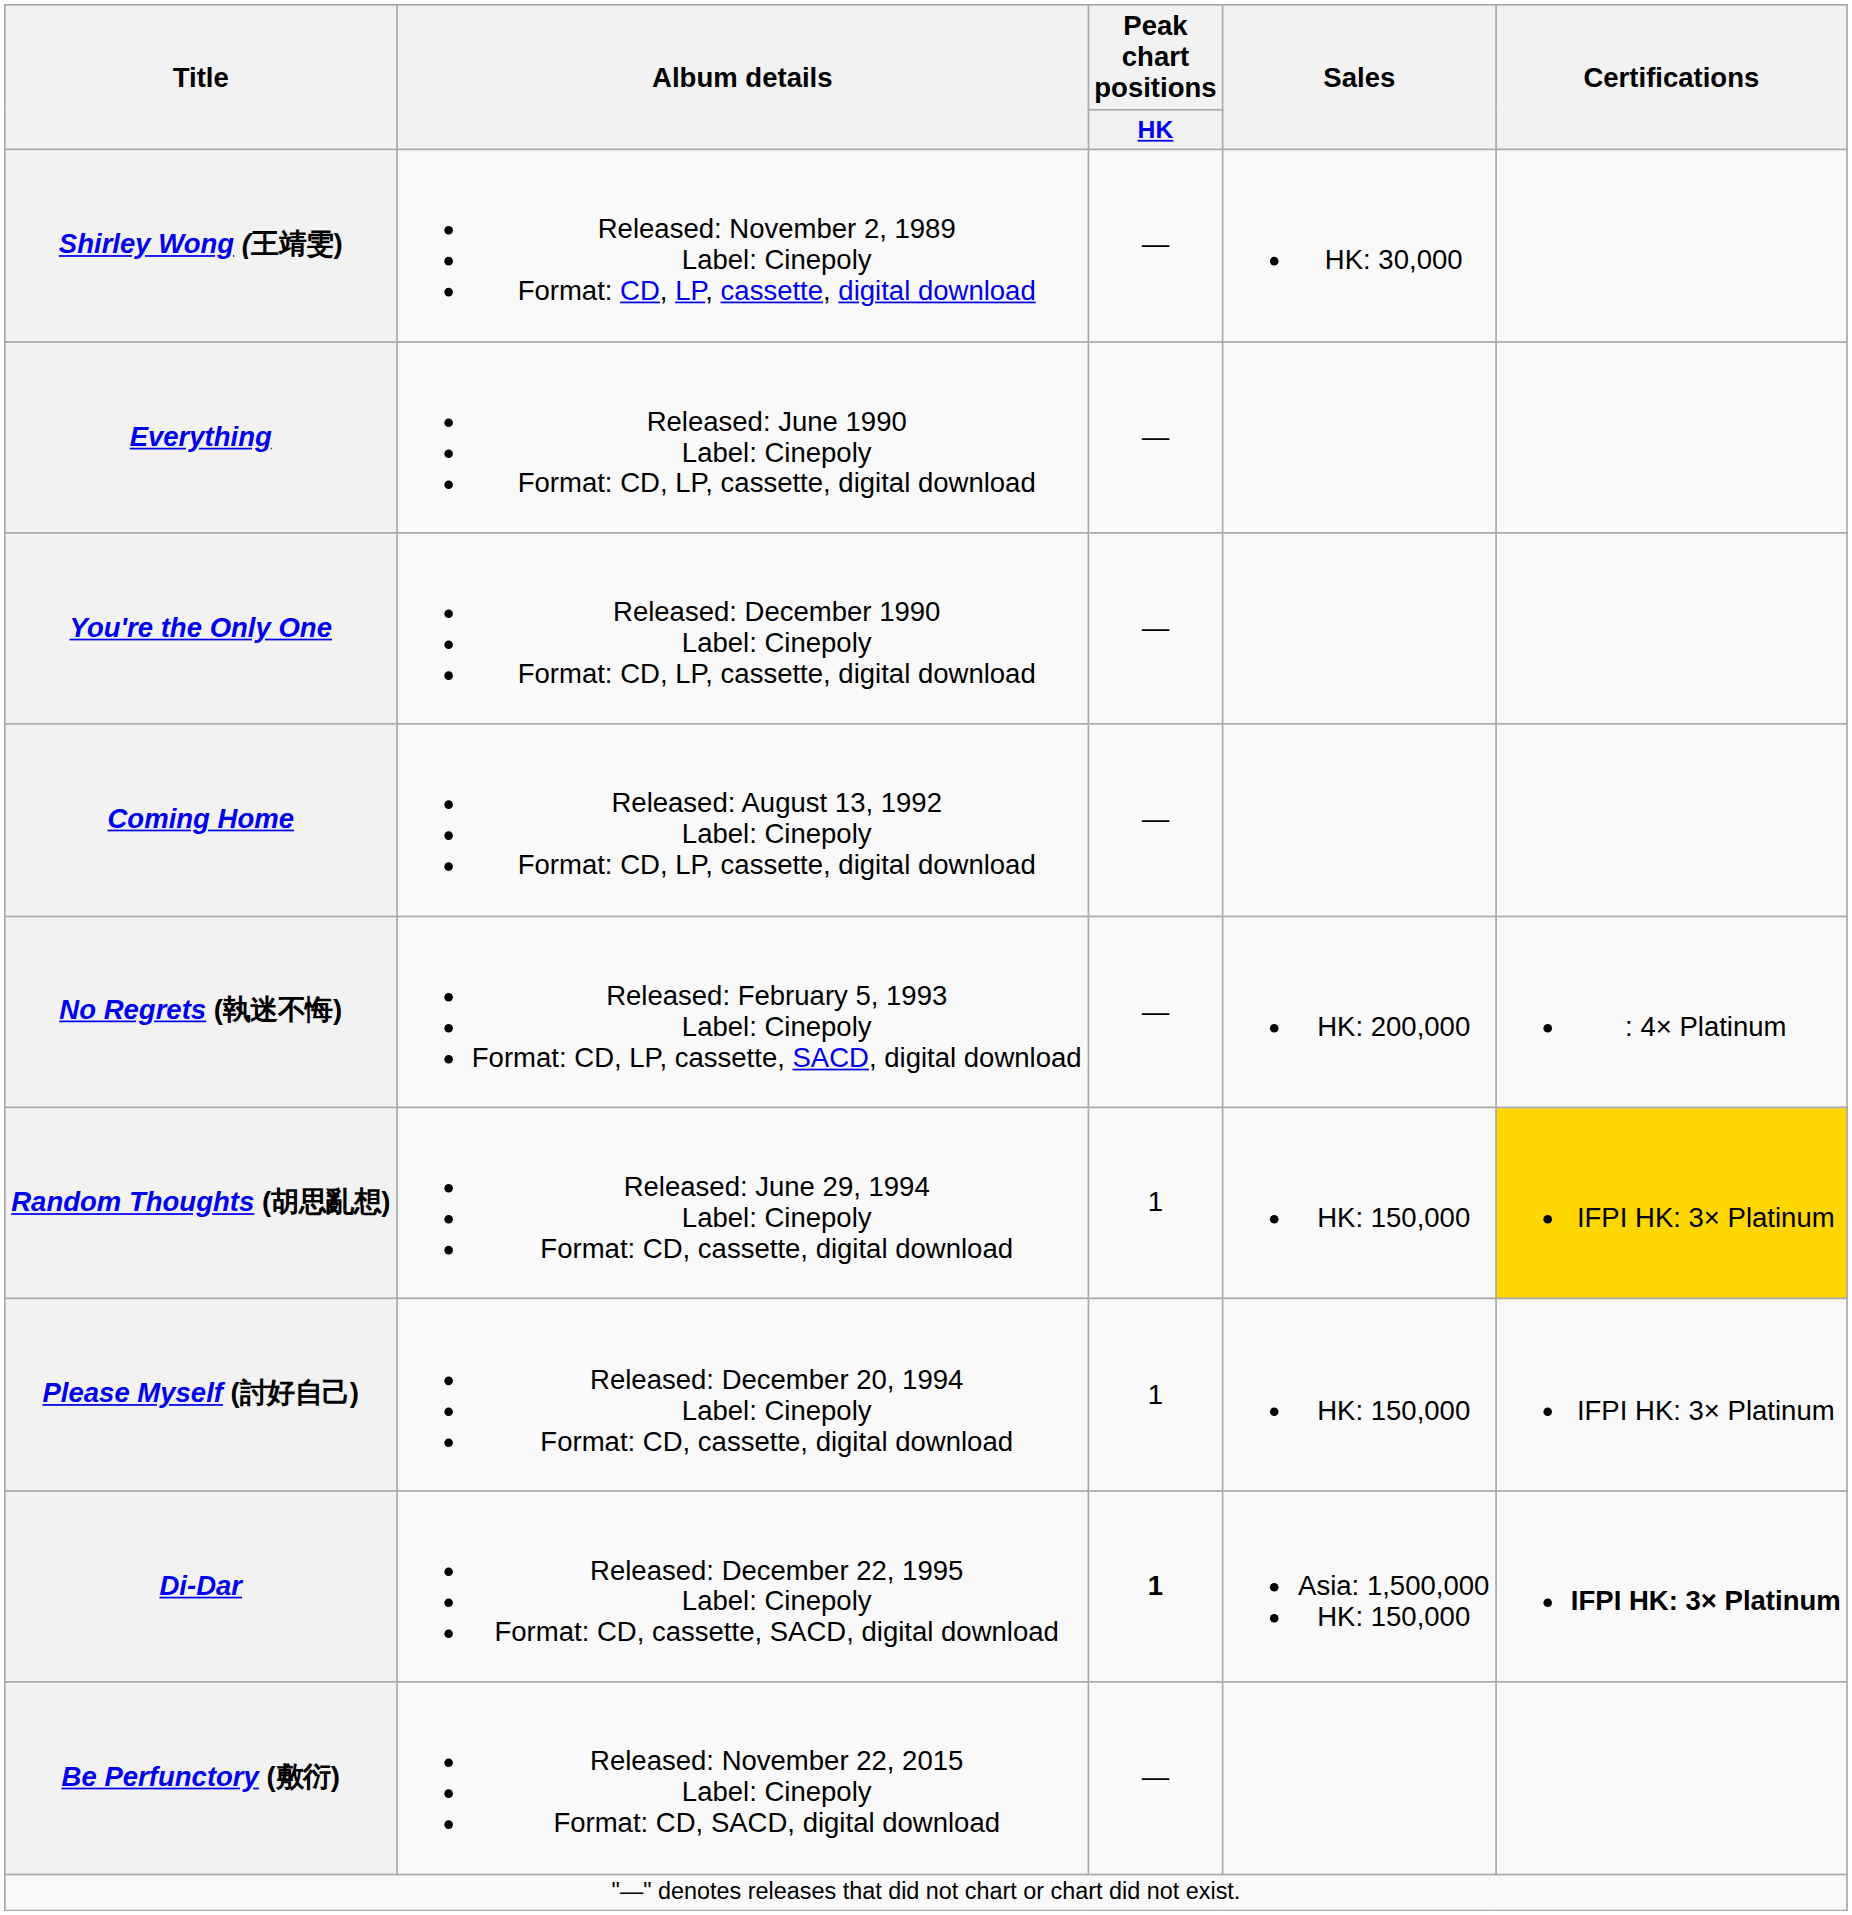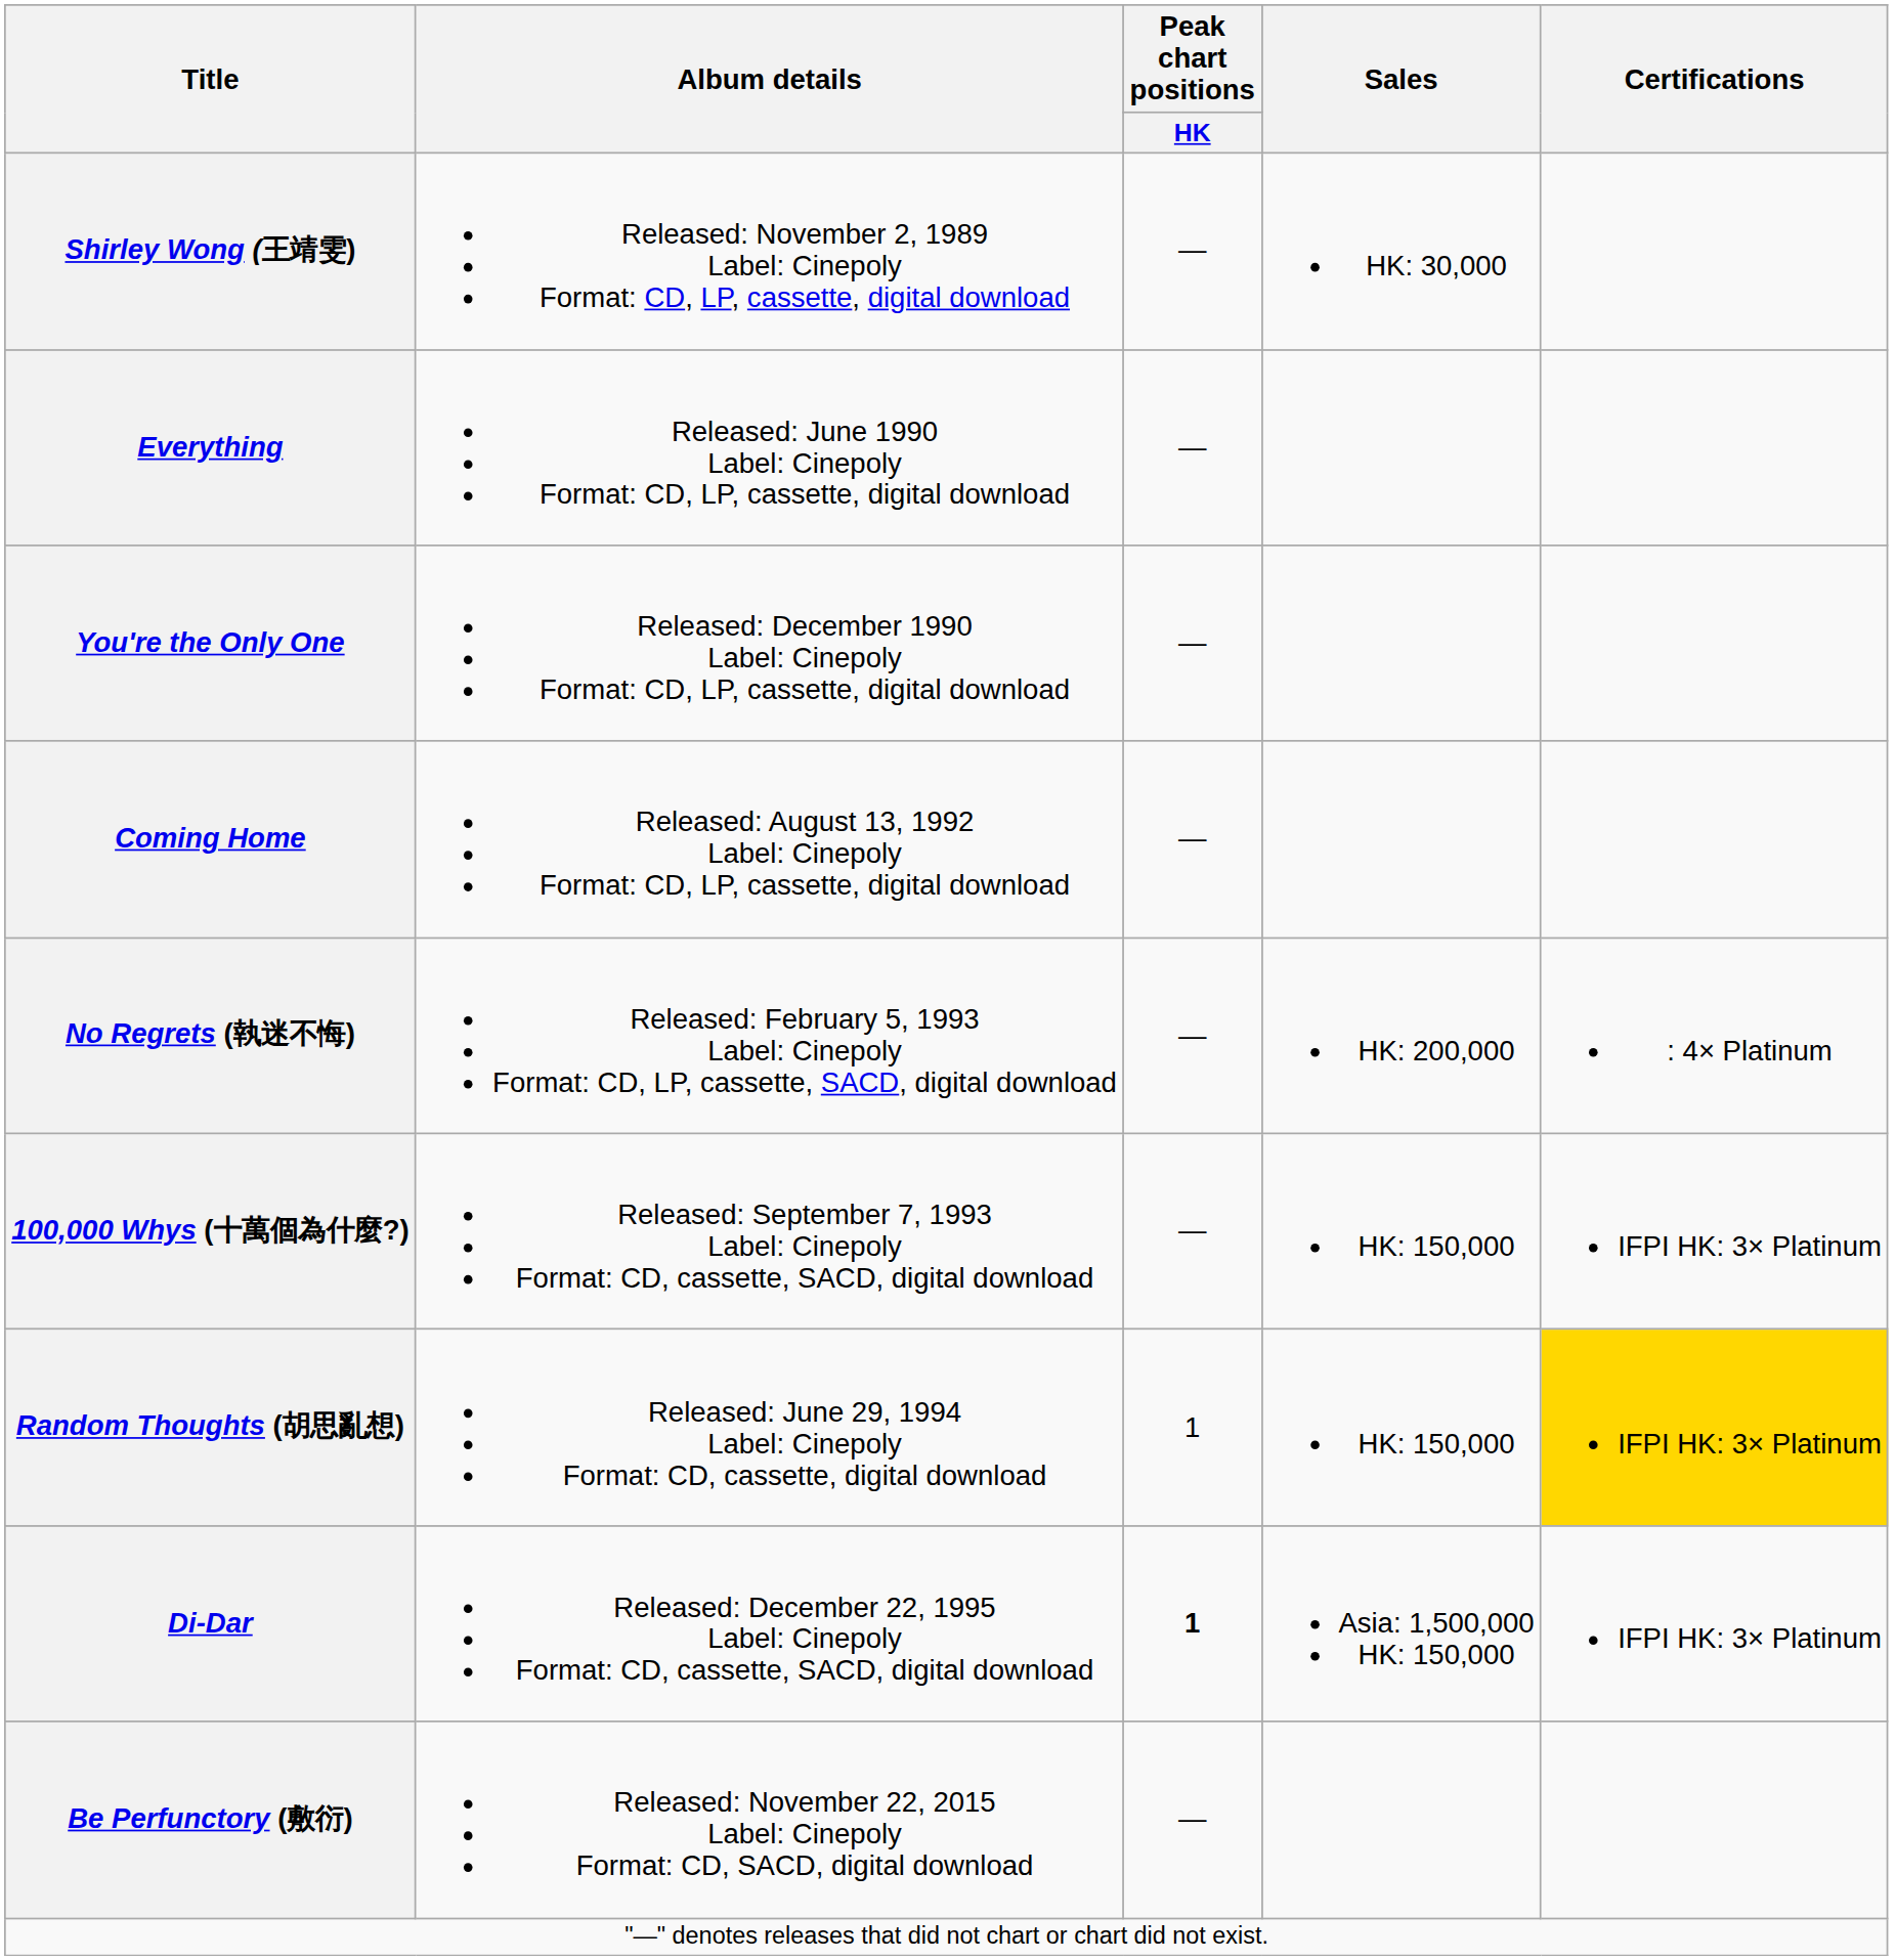+ row: 100,000 Whys (十萬個為什麼?) | Released: September 7, 1993 Label: Cinepoly Format: CD, cassette, SACD, digital download | — | HK: 150,000 | IFPI HK: 3× Platinum
- row: Please Myself (討好自己) | Released: December 20, 1994 Label: Cinepoly Format: CD, cassette, digital download | 1 | HK: 150,000 | IFPI HK: 3× Platinum
Di-Dar | Certifications: bold -> normal
